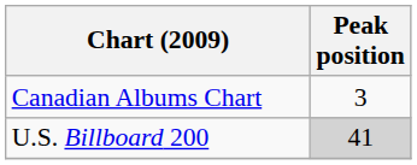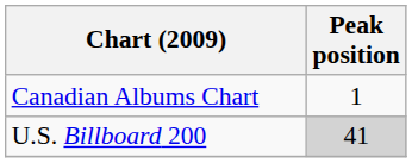Canadian Albums Chart | Peak position: 3 -> 1
